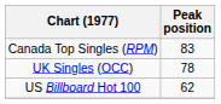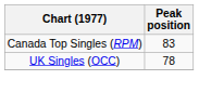- row: US Billboard Hot 100 | 62
